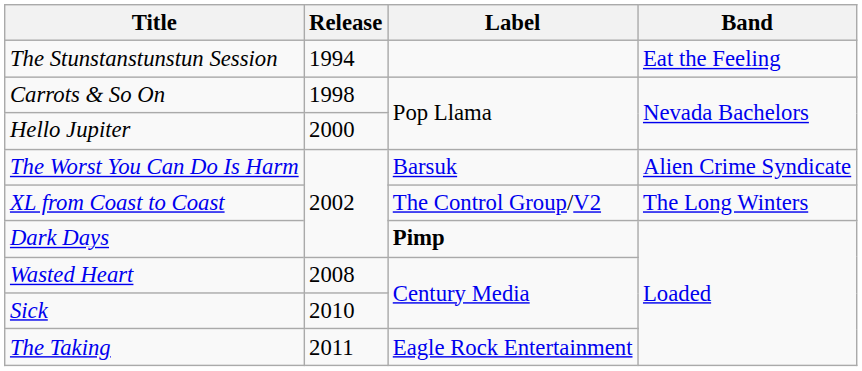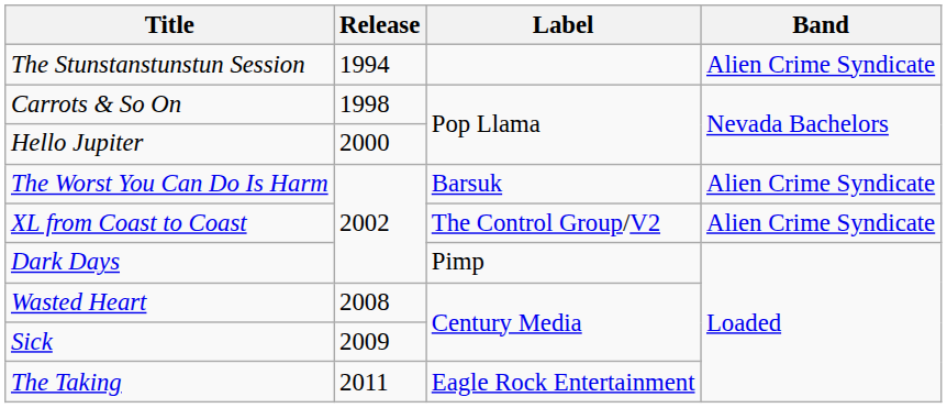The Stunstanstunstun Session | Band: Eat the Feeling -> Alien Crime Syndicate
XL from Coast to Coast | Band: The Long Winters -> Alien Crime Syndicate
Dark Days | Label: bold -> normal
Sick | Release: 2010 -> 2009
